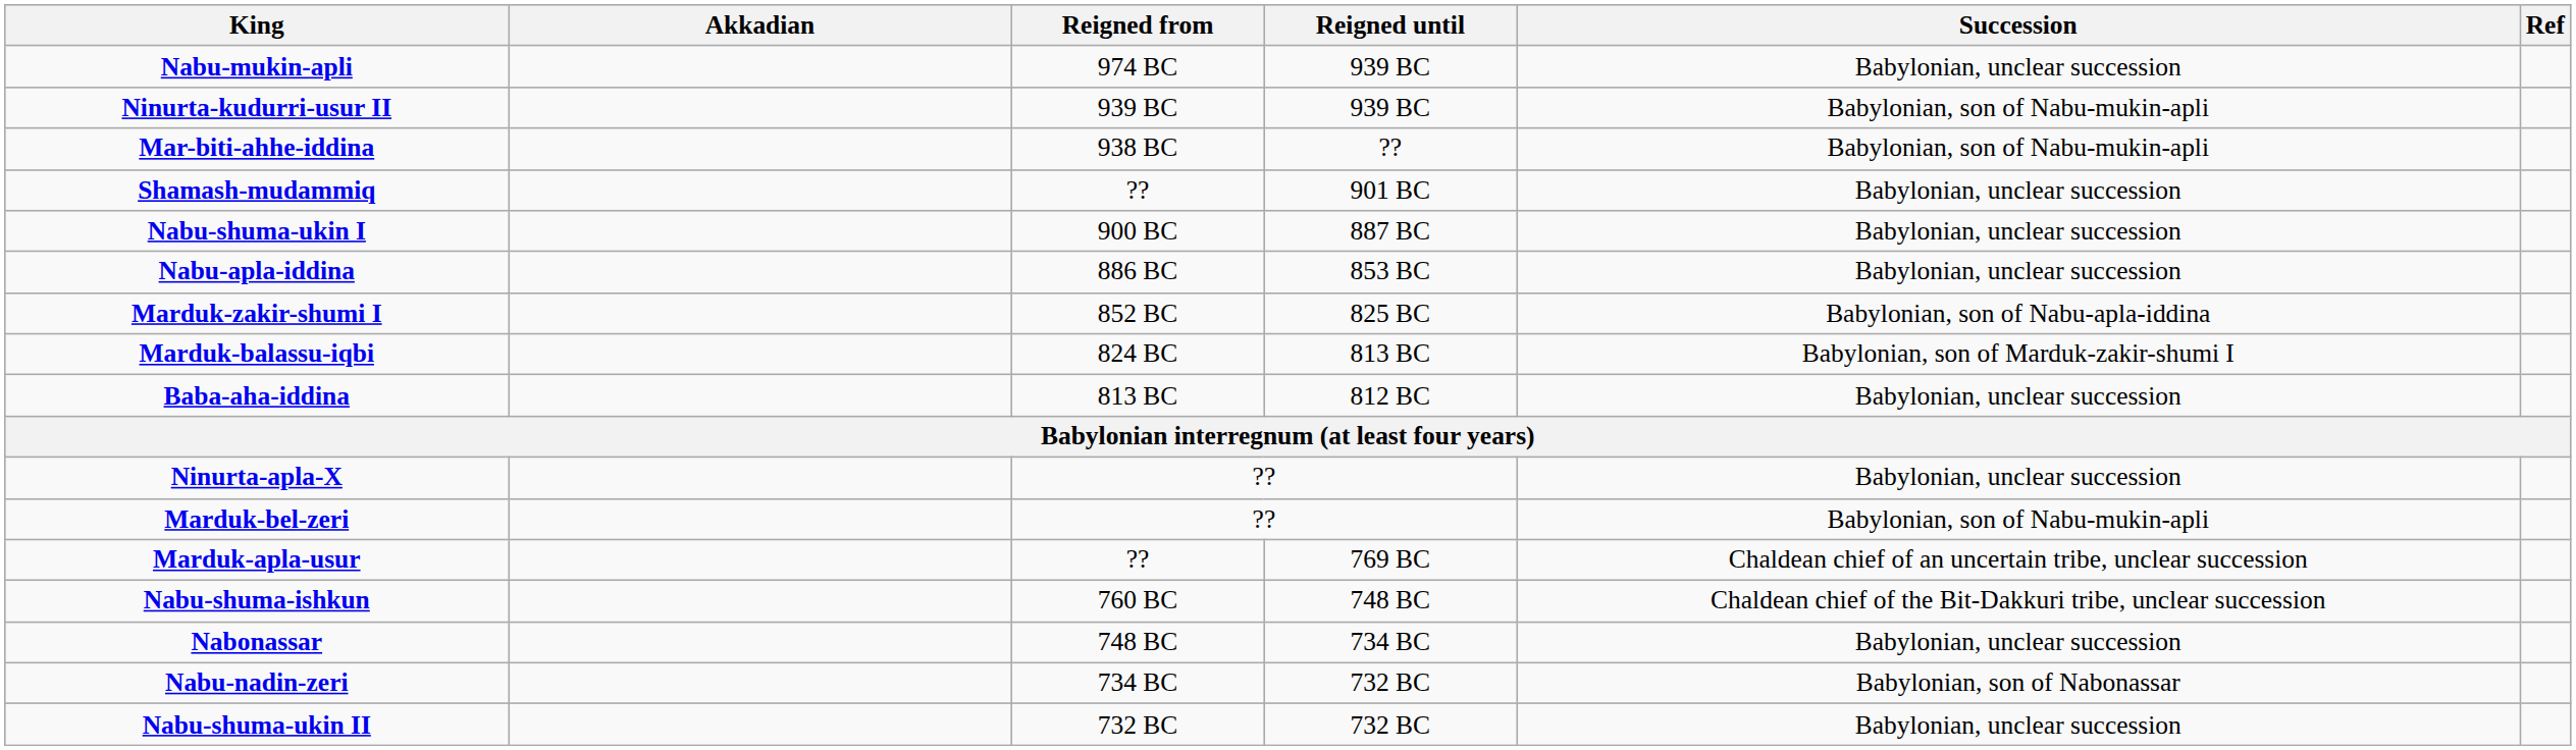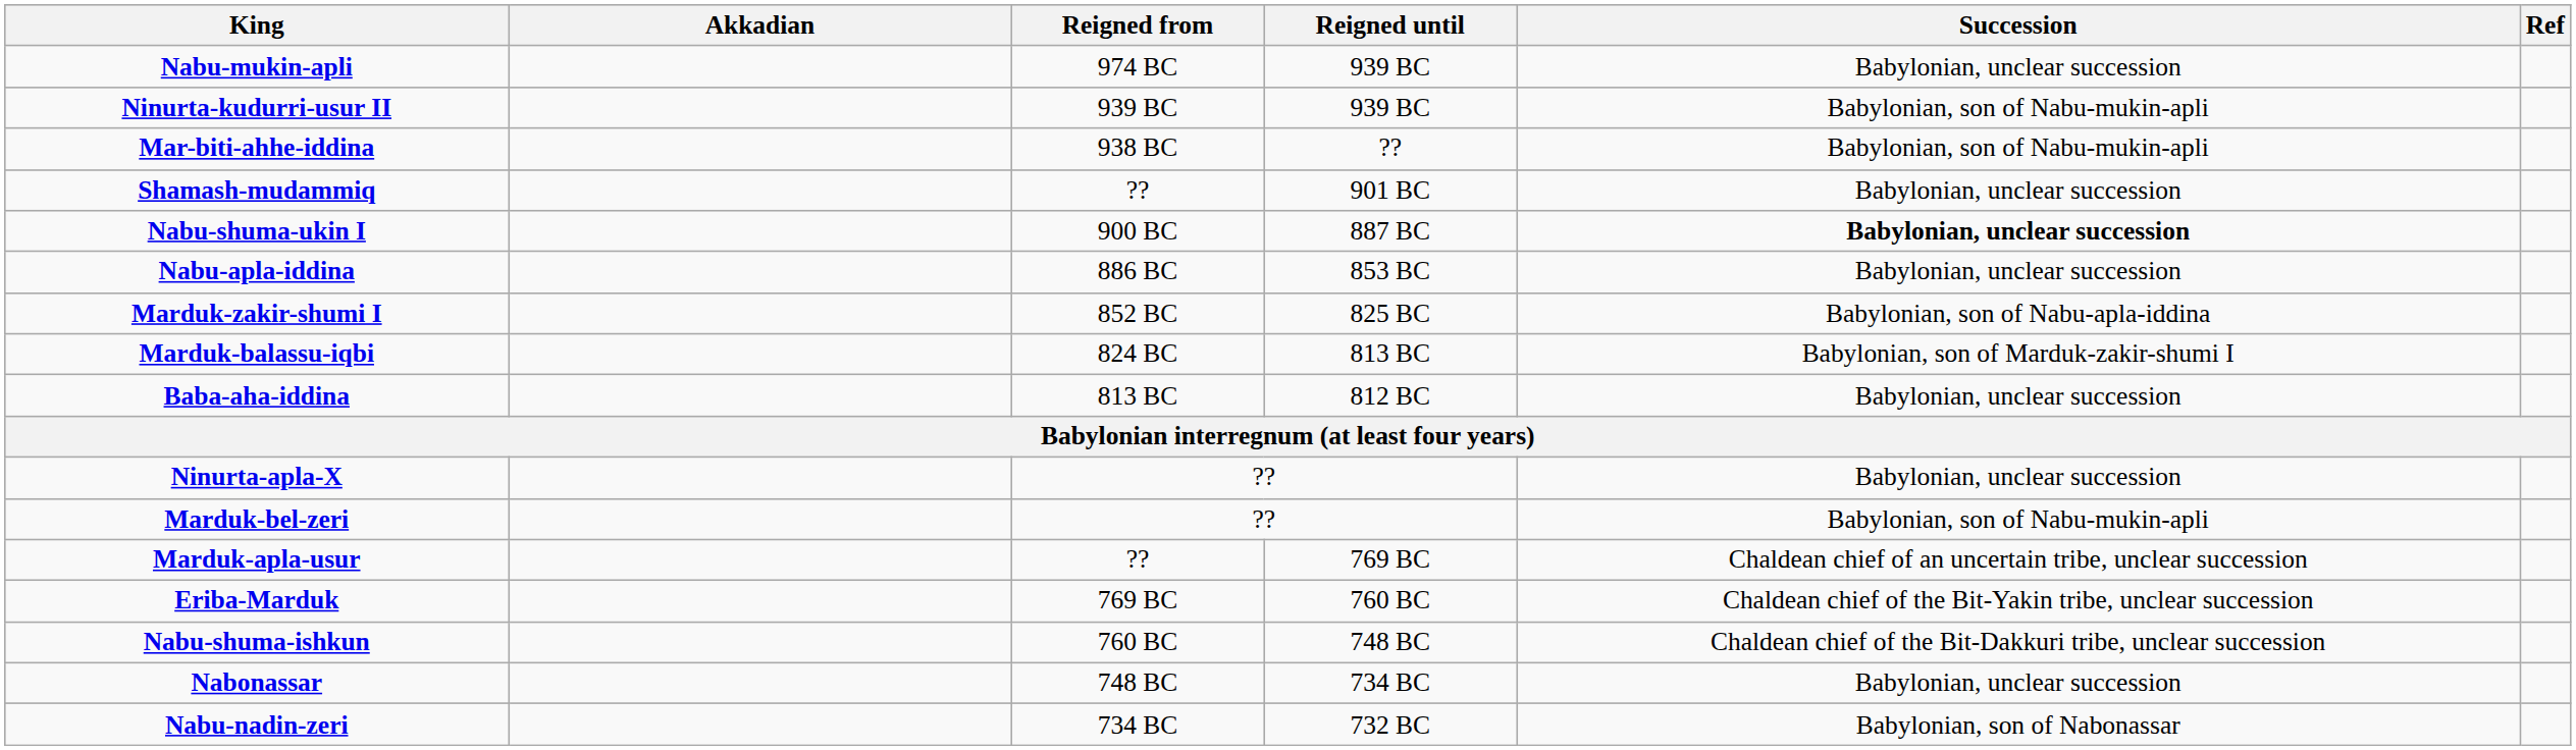Nabu-shuma-ukin I | Succession: normal -> bold
+ row: Eriba-Marduk | 769 BC | 760 BC | Chaldean chief of the Bit-Yakin tribe, unclear succession
- row: Nabu-shuma-ukin II | 732 BC | 732 BC | Babylonian, unclear succession
